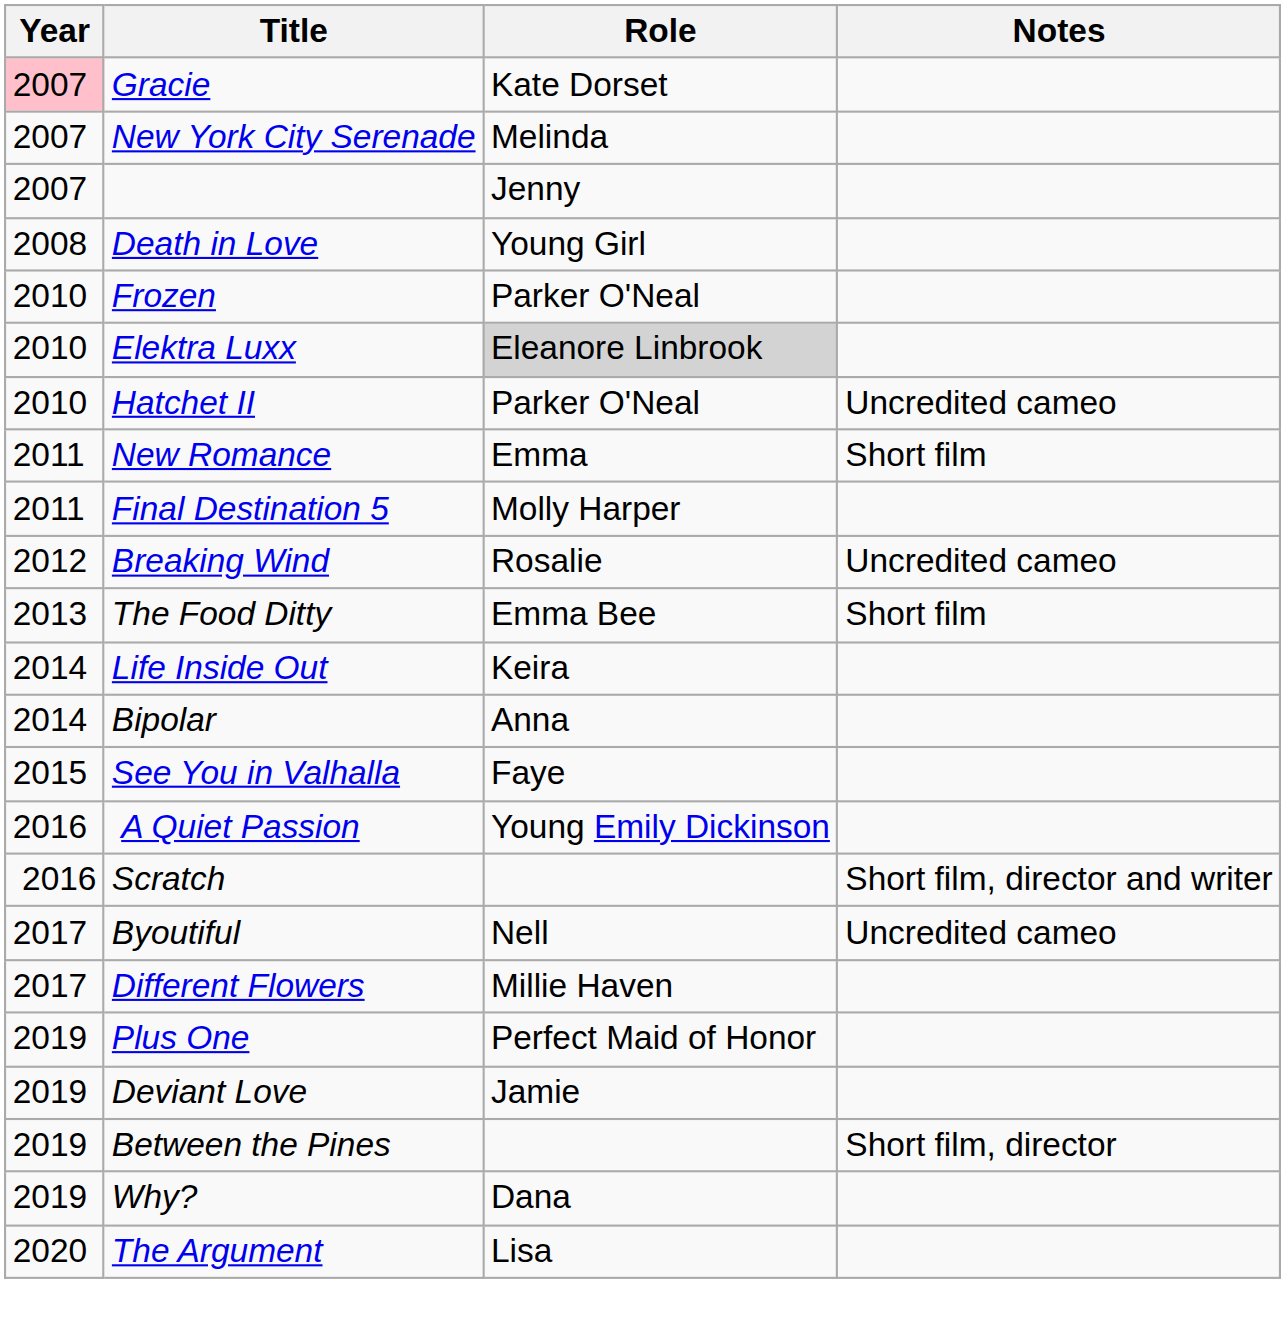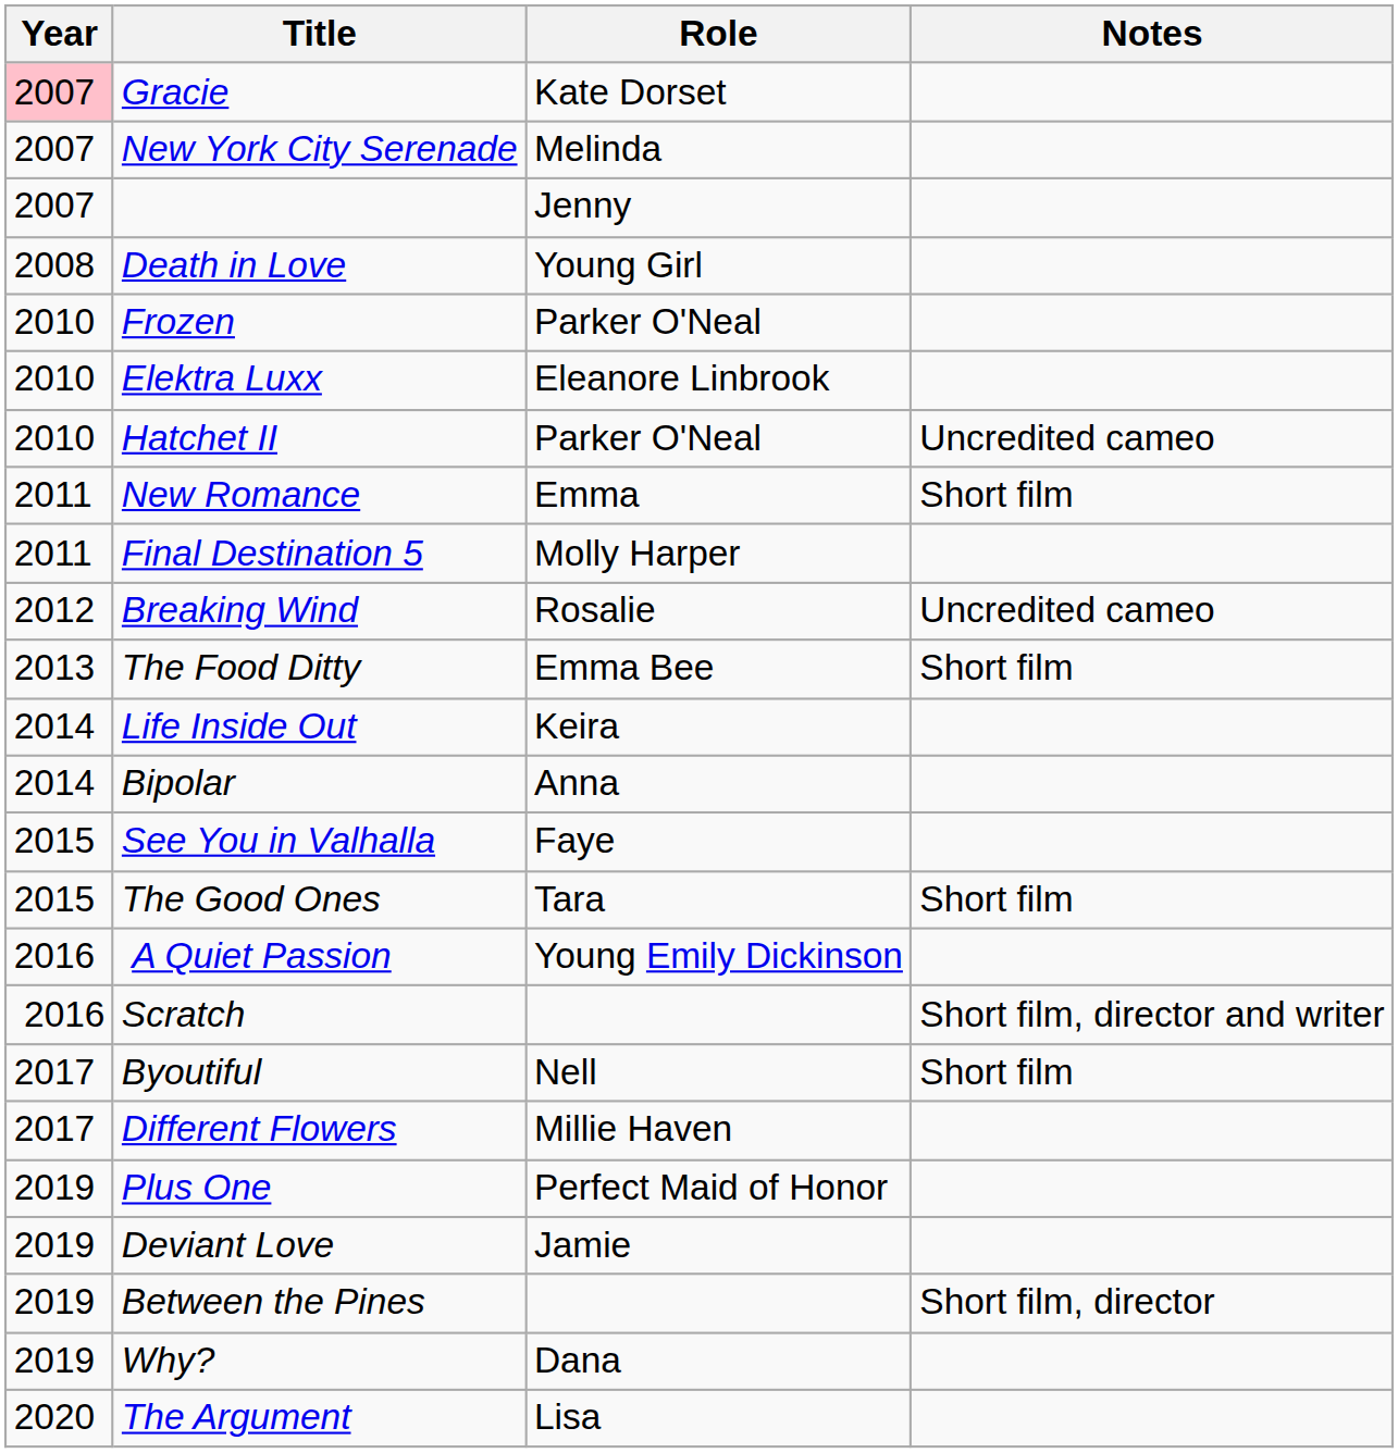Elektra Luxx | Role: lightgrey background -> no background
+ row: 2015 | The Good Ones | Tara | Short film
Byoutiful | Notes: Uncredited cameo -> Short film
